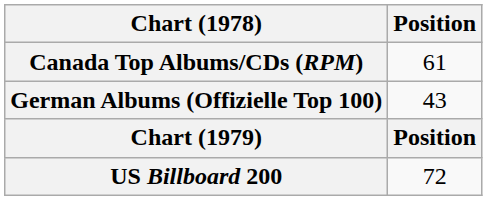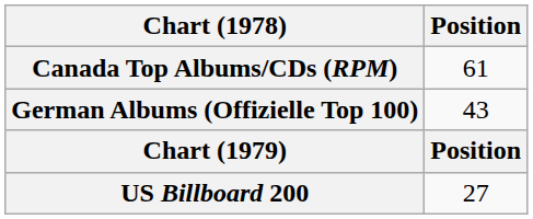US Billboard 200 | Position: 72 -> 27
